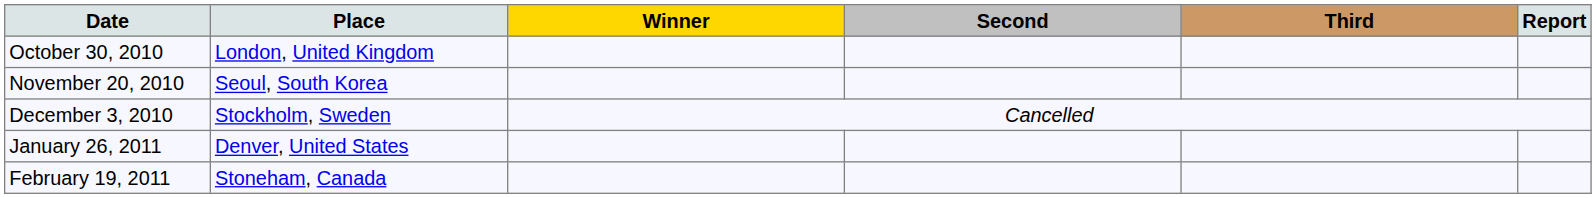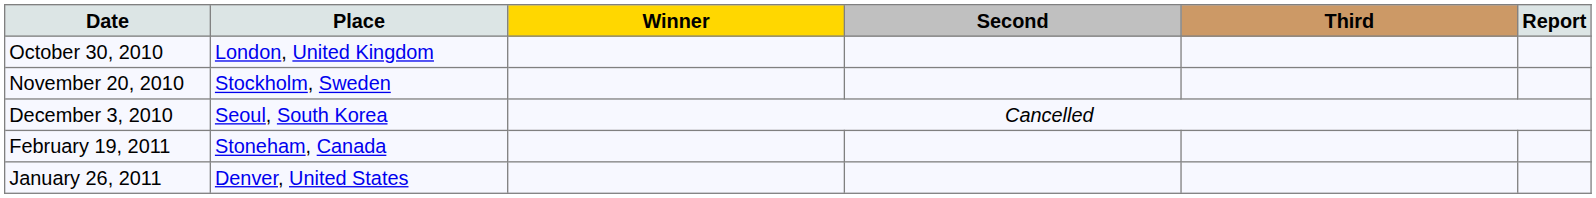November 20, 2010 | Place: Seoul, South Korea -> Stockholm, Sweden
December 3, 2010 | Place: Stockholm, Sweden -> Seoul, South Korea
rows swapped: January 26, 2011 <-> February 19, 2011
